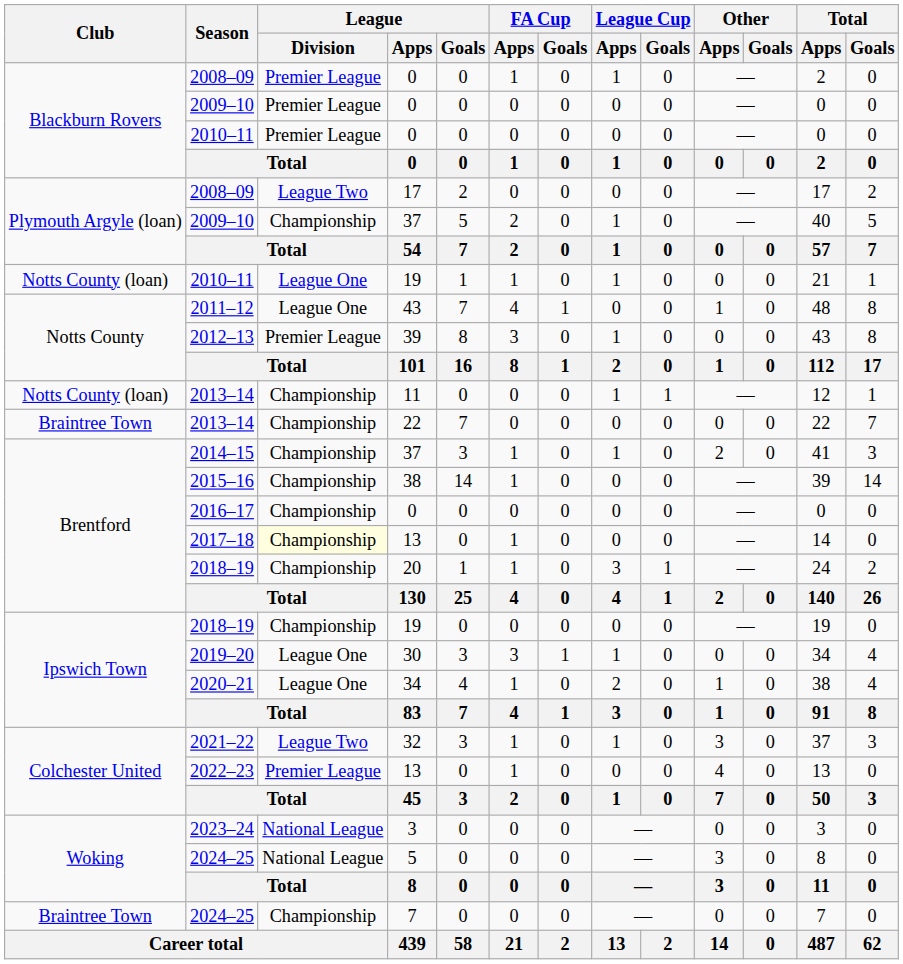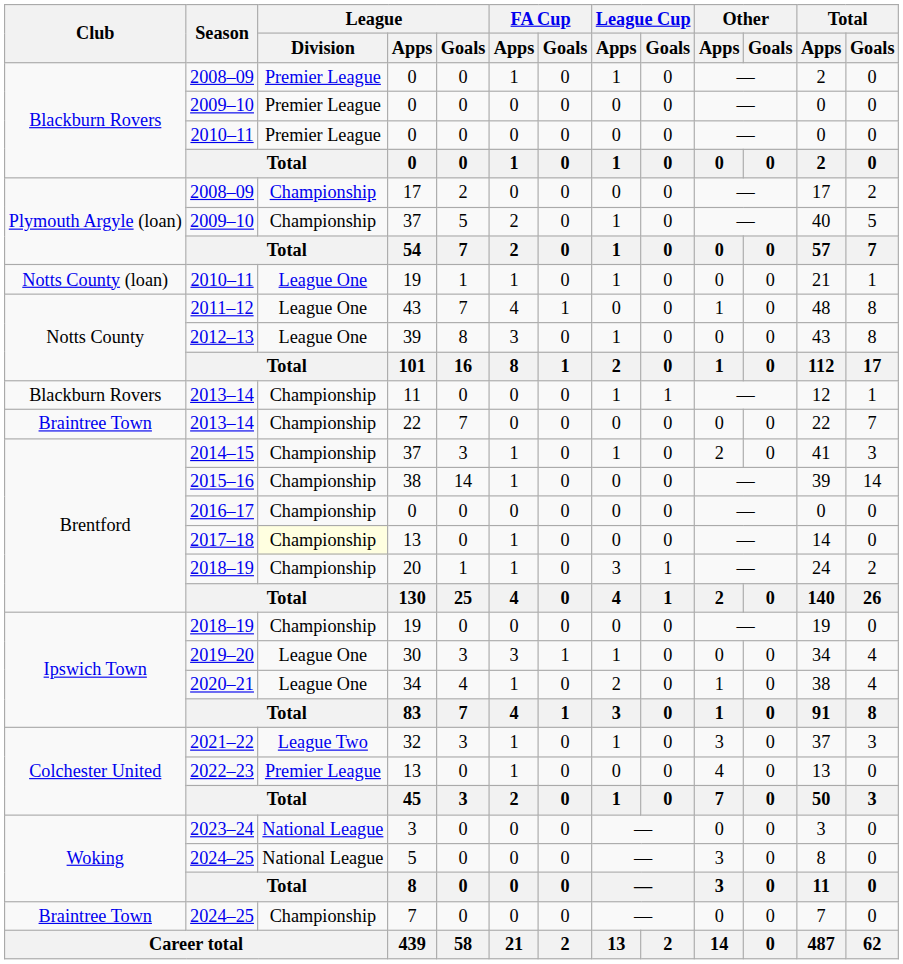2008–09 / 17 | League / Division: League Two -> Championship
2012–13 | League / Division: Premier League -> League One
2013–14 / 11 | Club: Notts County (loan) -> Blackburn Rovers
